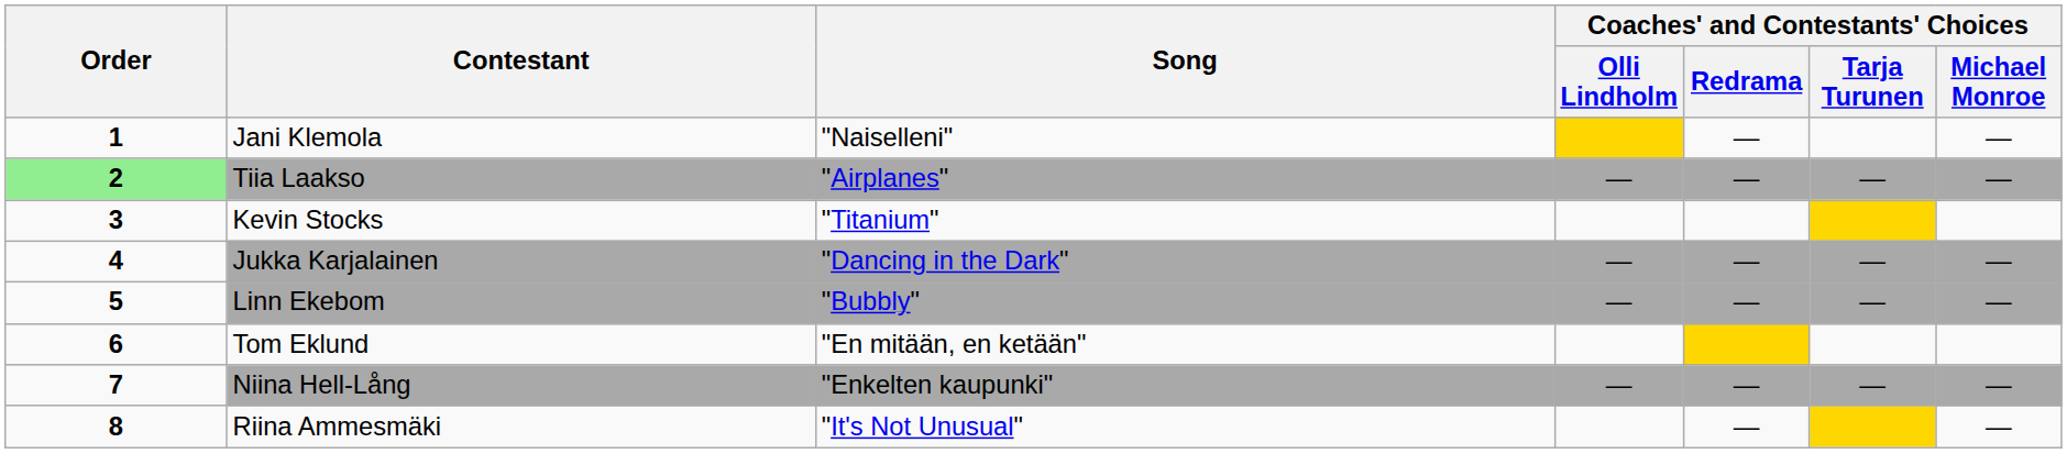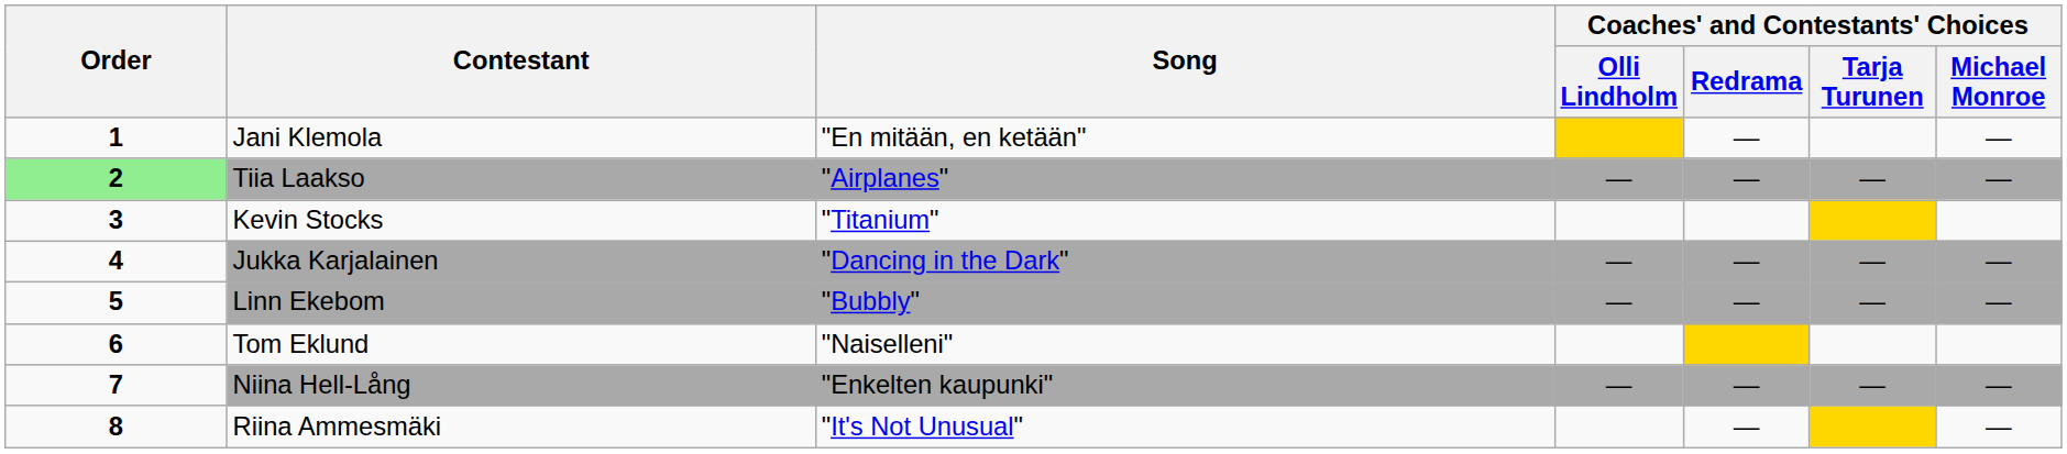Jani Klemola | Song: "Naiselleni" -> "En mitään, en ketään"
Tom Eklund | Song: "En mitään, en ketään" -> "Naiselleni"
